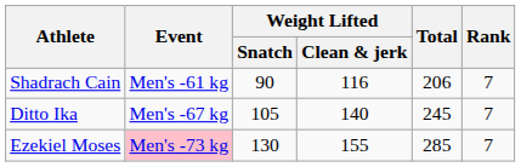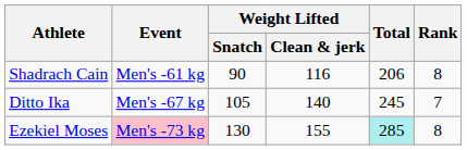Shadrach Cain | Rank: 7 -> 8
Ezekiel Moses | Total: no background -> paleturquoise background
Ezekiel Moses | Rank: 7 -> 8
